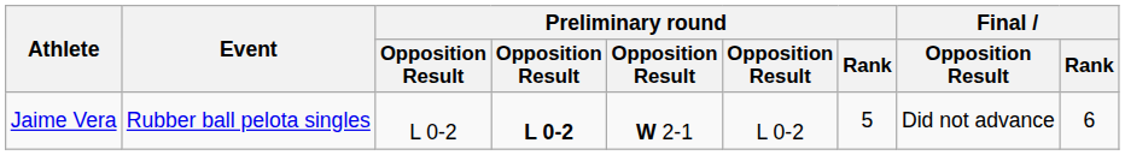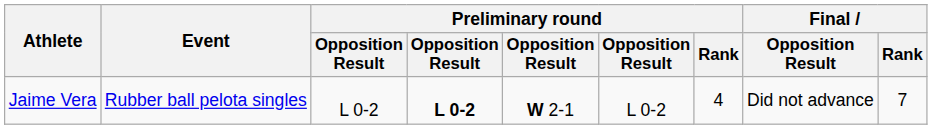Jaime Vera | Preliminary round / Rank: 5 -> 4
Jaime Vera | Final / Rank: 6 -> 7
